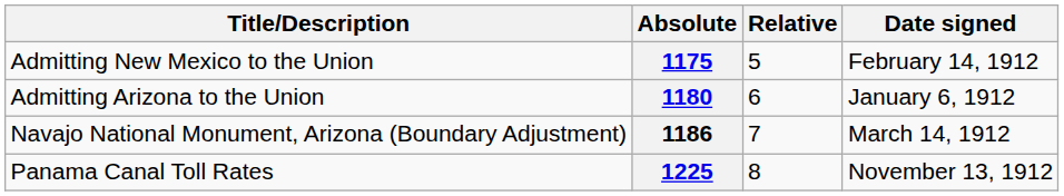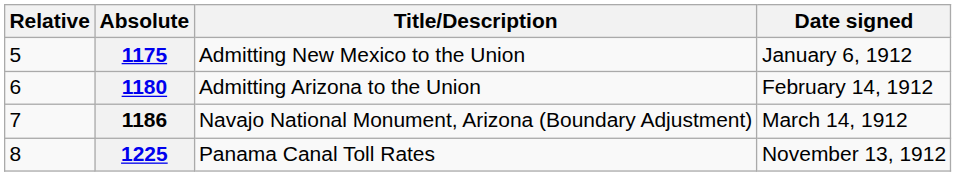columns swapped: Relative <-> Title/Description
1175 | Date signed: February 14, 1912 -> January 6, 1912
1180 | Date signed: January 6, 1912 -> February 14, 1912
